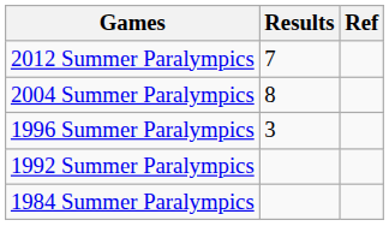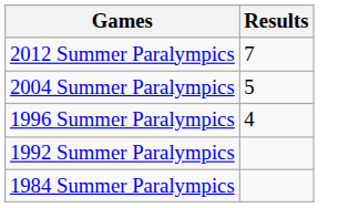- column: Ref
2004 Summer Paralympics | Results: 8 -> 5
1996 Summer Paralympics | Results: 3 -> 4
